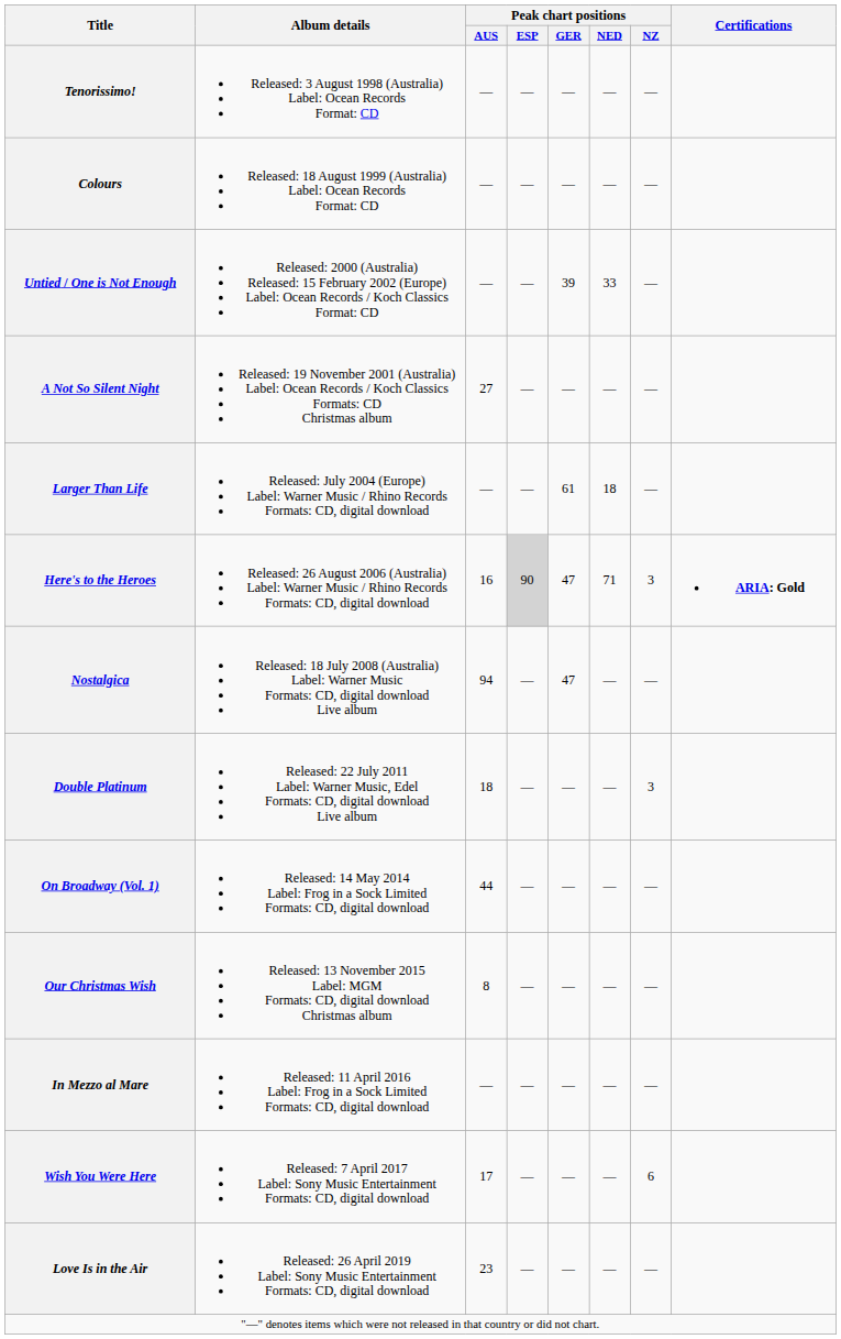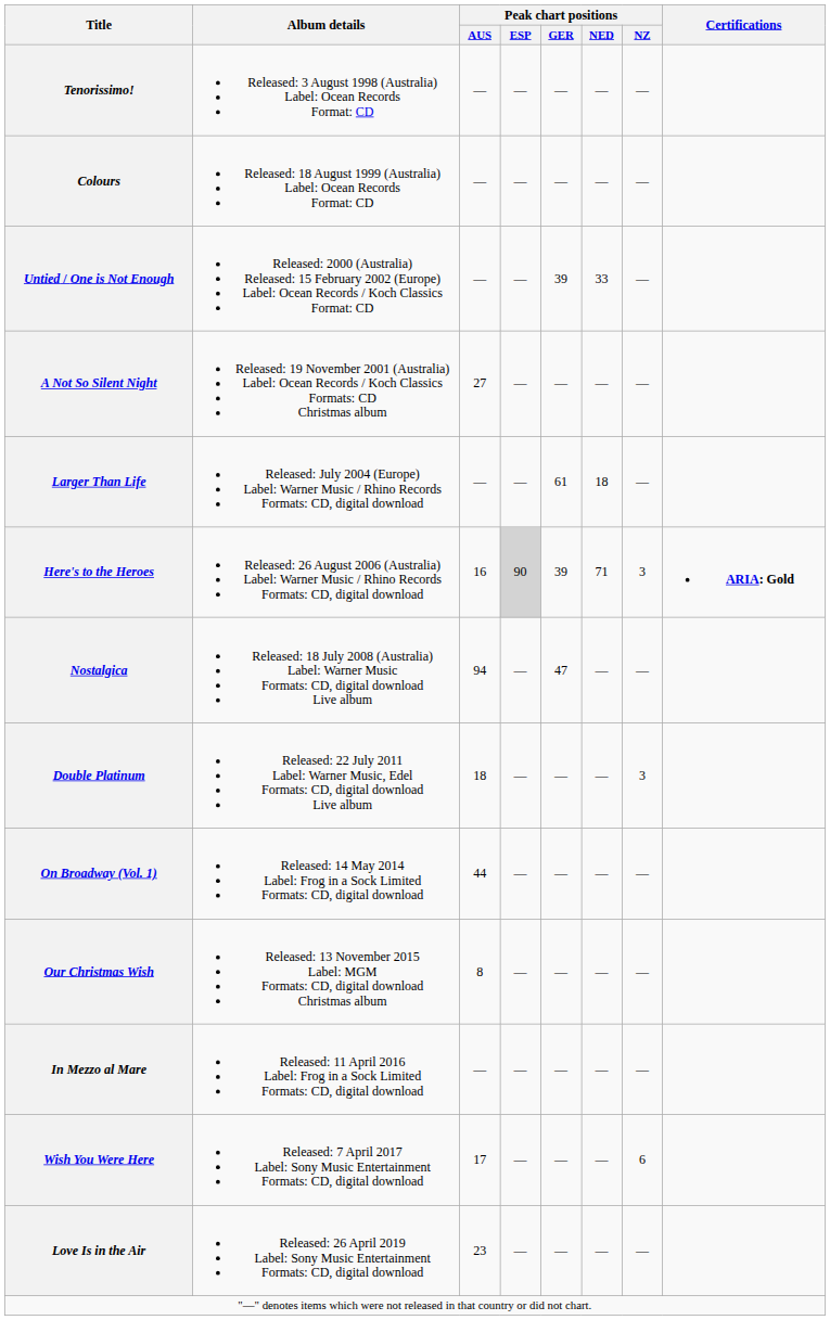Here's to the Heroes | Peak chart positions / GER: 47 -> 39
